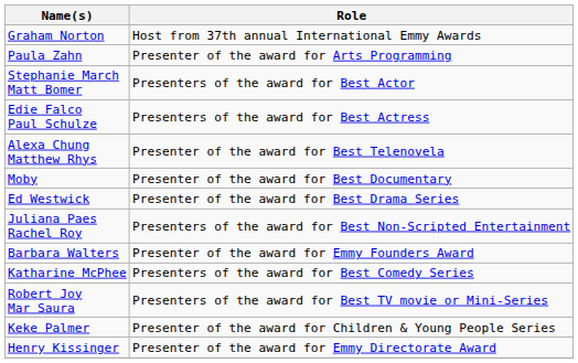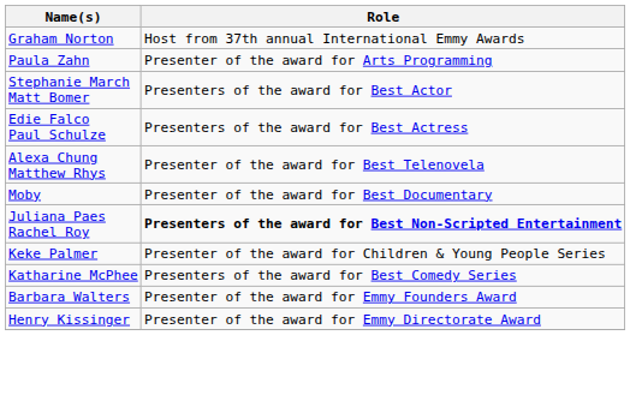- row: Ed Westwick | Presenter of the award for Best Drama Series
Juliana Paes Rachel Roy | Role: normal -> bold
rows swapped: Keke Palmer <-> Barbara Walters
- row: Robert Joy Mar Saura | Presenters of the award for Best TV movie or Mini-Series
